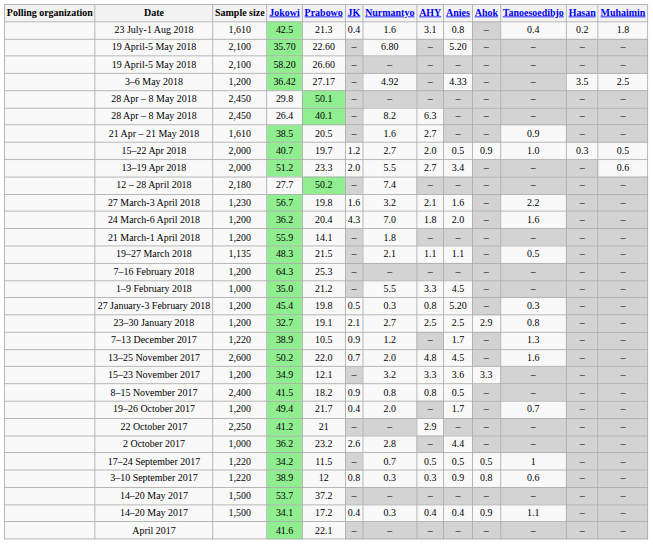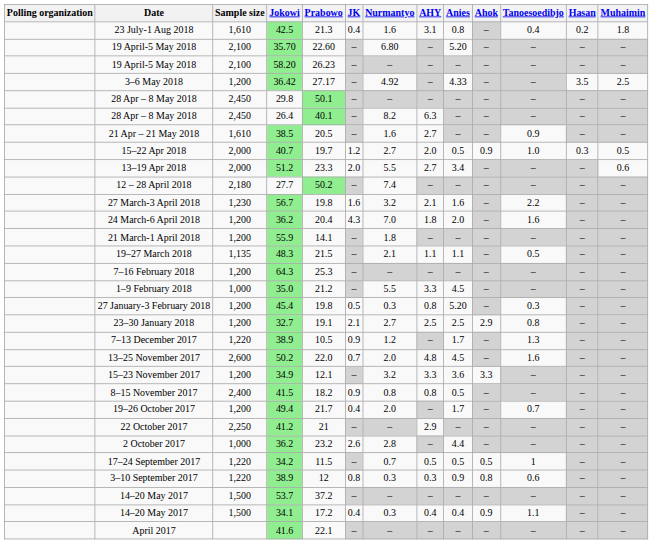19 April-5 May 2018 / 58.20 | Prabowo: 26.60 -> 26.23
